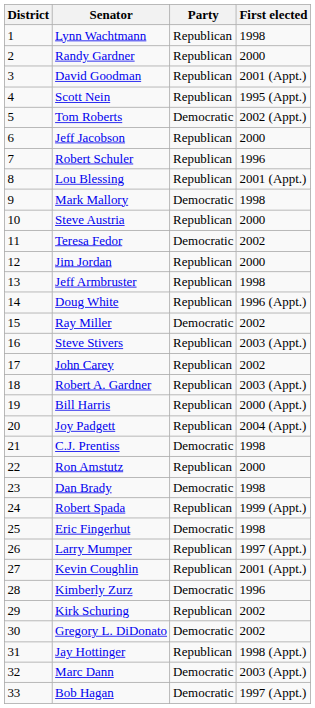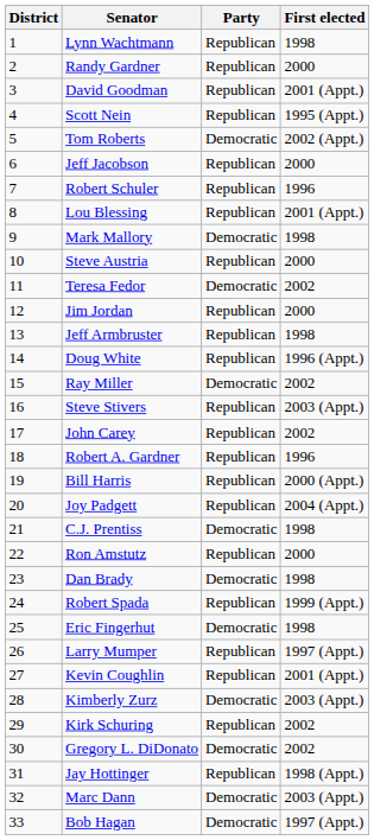Robert A. Gardner | First elected: 2003 (Appt.) -> 1996
Kimberly Zurz | First elected: 1996 -> 2003 (Appt.)
